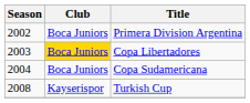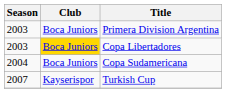Primera Division Argentina | Season: 2002 -> 2003
Turkish Cup | Season: 2008 -> 2007
